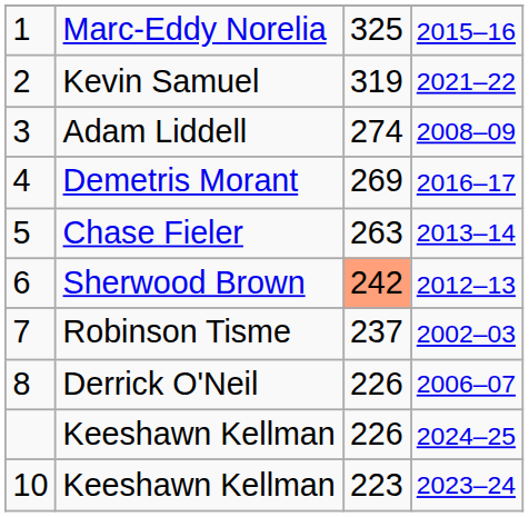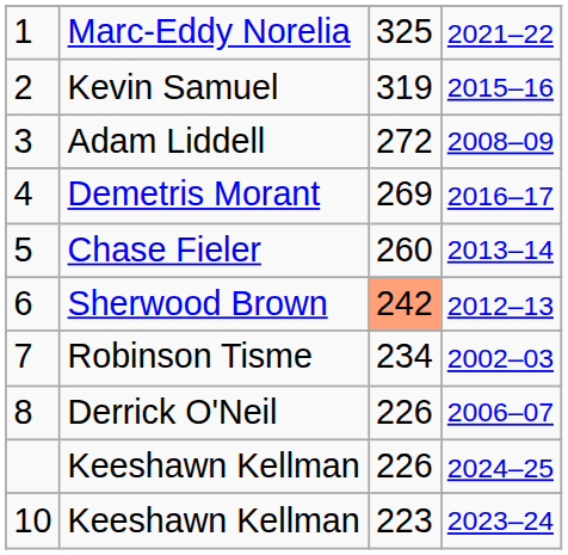Marc-Eddy Norelia | column 4: 2015–16 -> 2021–22
Kevin Samuel | column 4: 2021–22 -> 2015–16
Adam Liddell | column 3: 274 -> 272
Chase Fieler | column 3: 263 -> 260
Robinson Tisme | column 3: 237 -> 234
